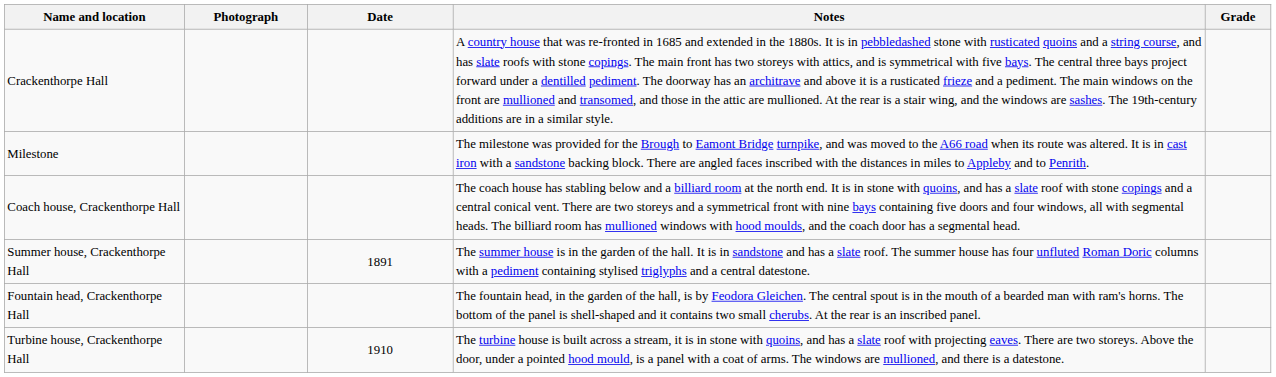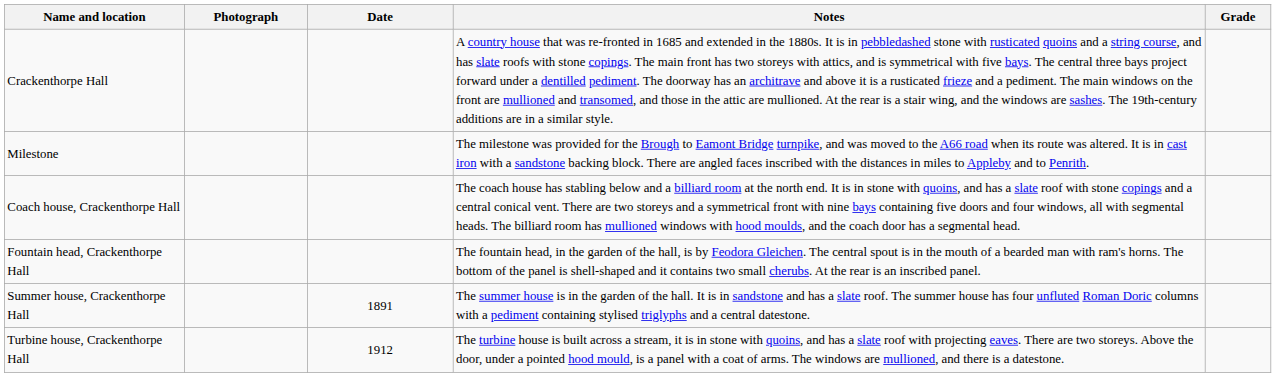rows swapped: Summer house, Crackenthorpe Hall <-> Fountain head, Crackenthorpe Hall
Turbine house, Crackenthorpe Hall | Date: 1910 -> 1912
